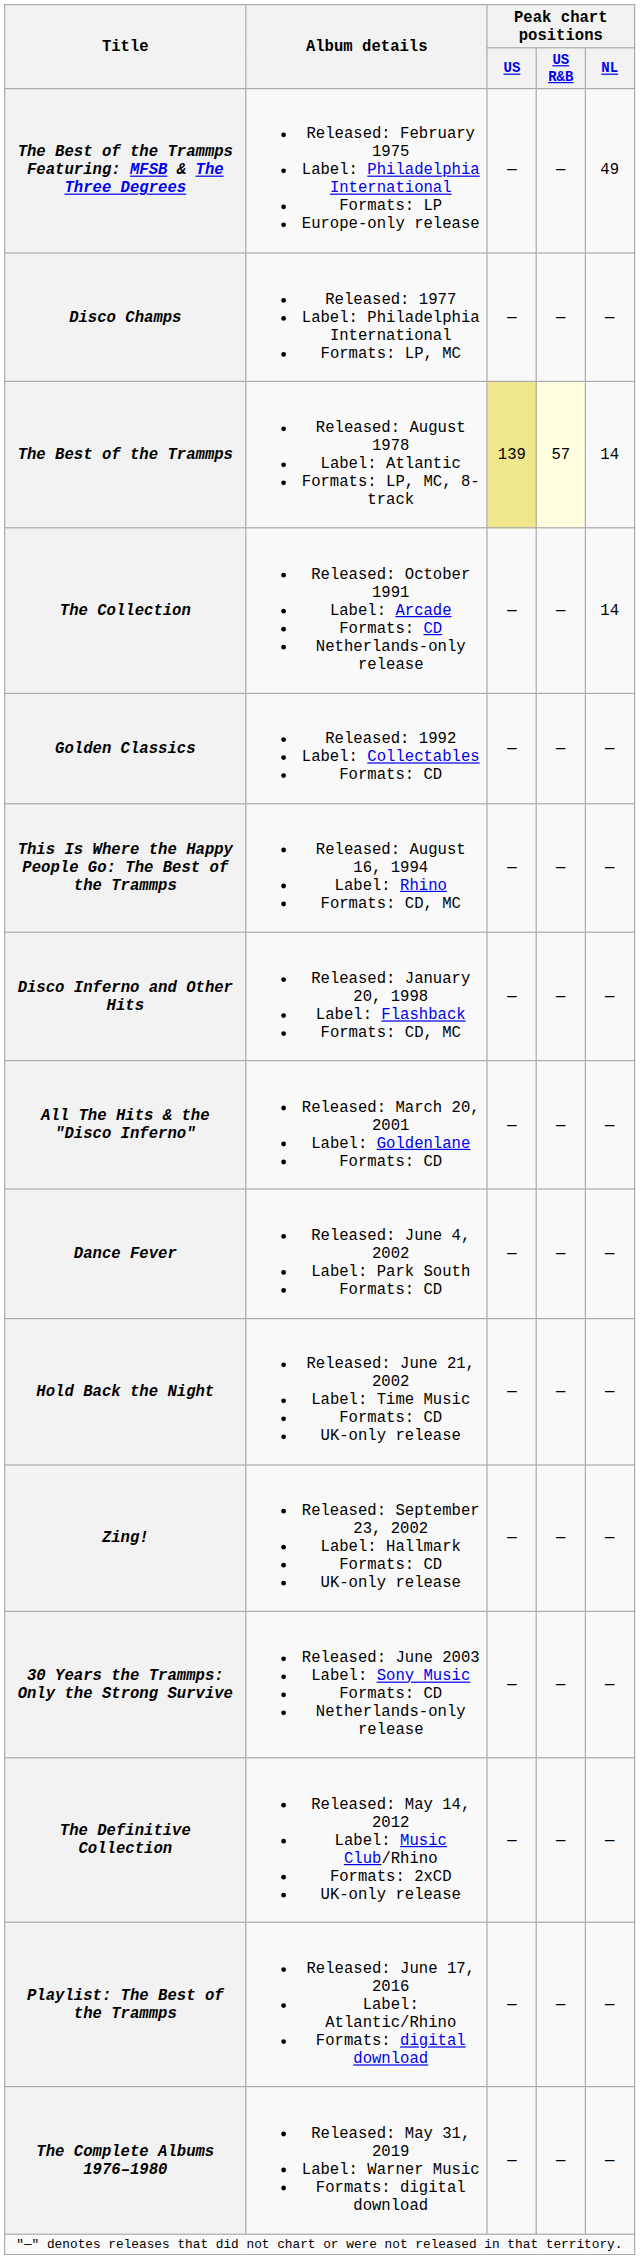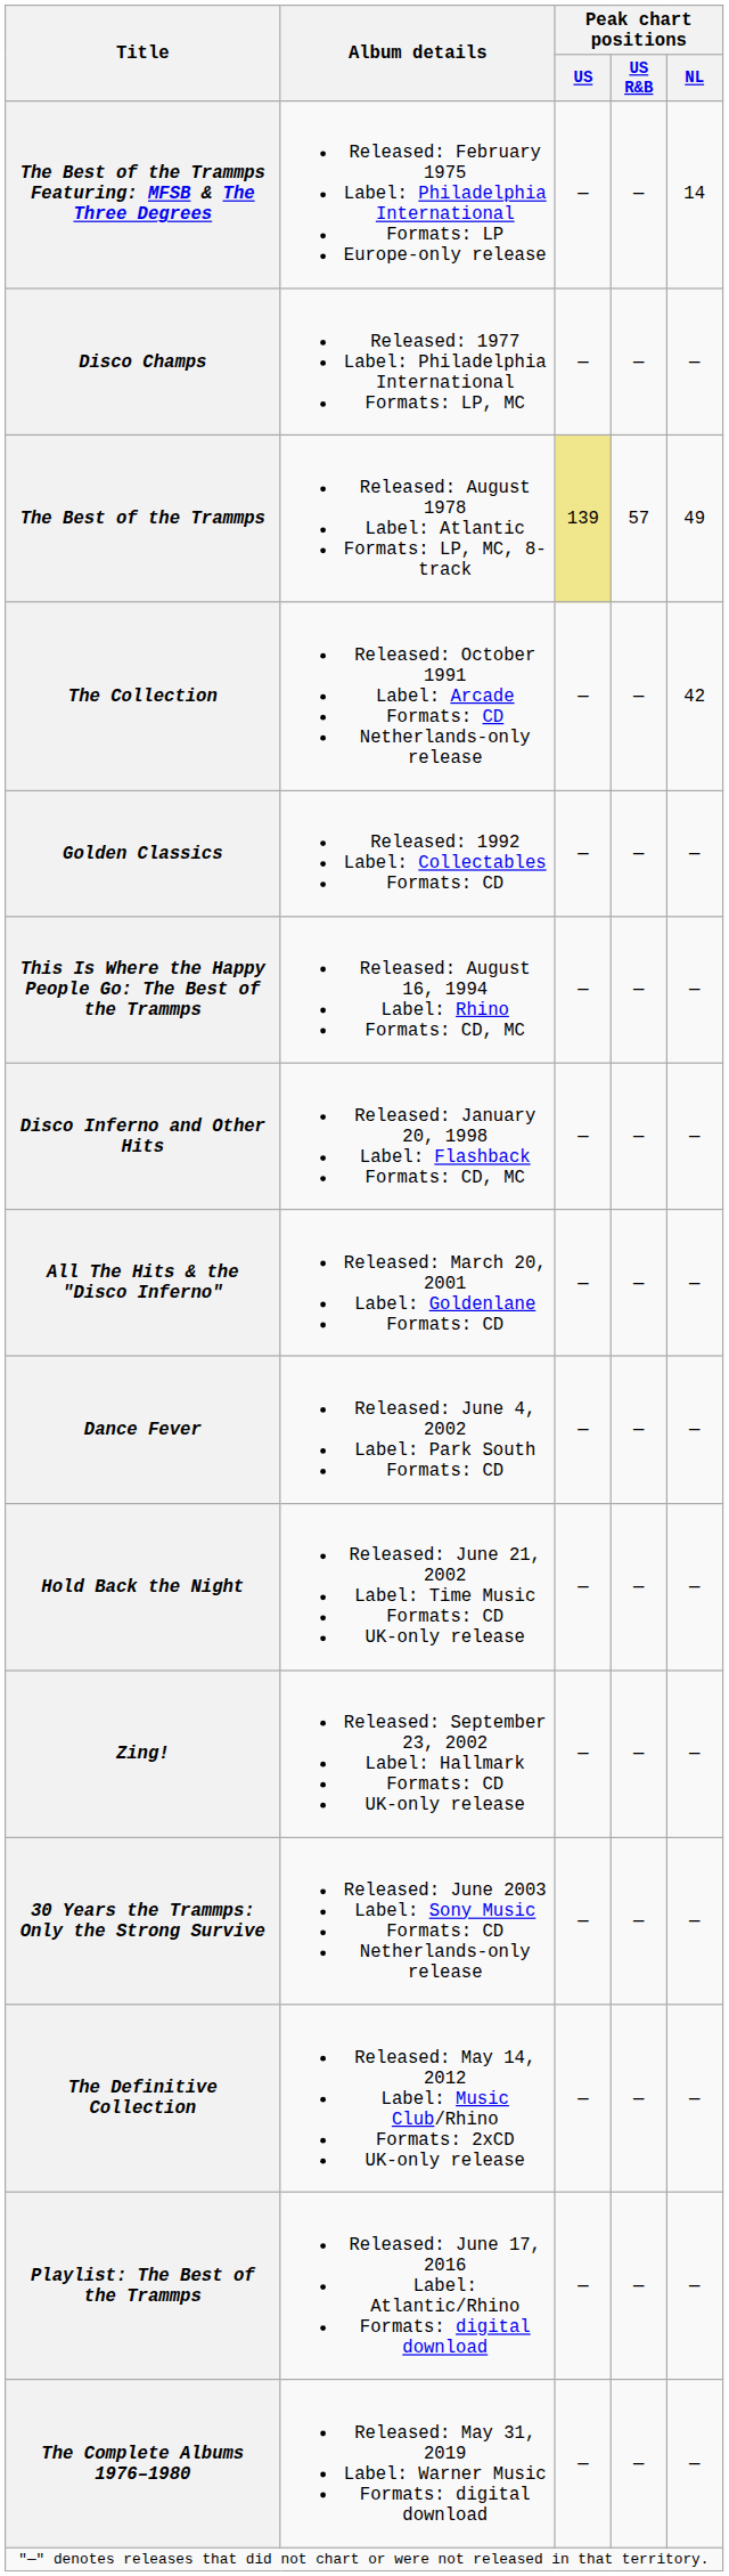The Best of the Trammps Featuring: MFSB & The Three Degrees | Peak chart positions / NL: 49 -> 14
The Best of the Trammps | Peak chart positions / US R&B: lightyellow background -> no background
The Best of the Trammps | Peak chart positions / NL: 14 -> 49
The Collection | Peak chart positions / NL: 14 -> 42
